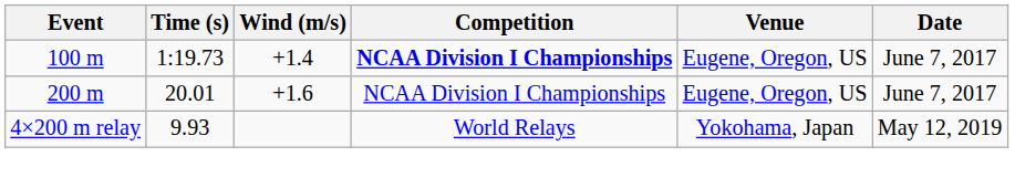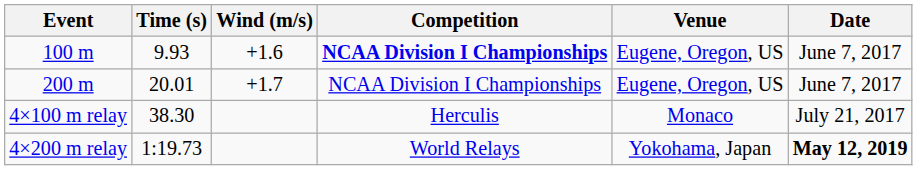100 m | Time (s): 1:19.73 -> 9.93
100 m | Wind (m/s): +1.4 -> +1.6
200 m | Wind (m/s): +1.6 -> +1.7
+ row: 4×100 m relay | 38.30 | Herculis | Monaco | July 21, 2017
4×200 m relay | Time (s): 9.93 -> 1:19.73
4×200 m relay | Date: normal -> bold
